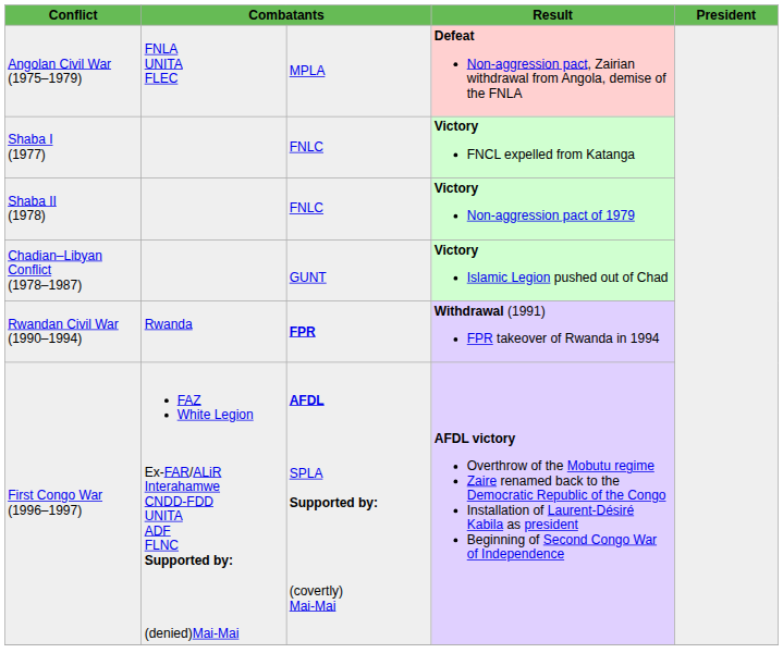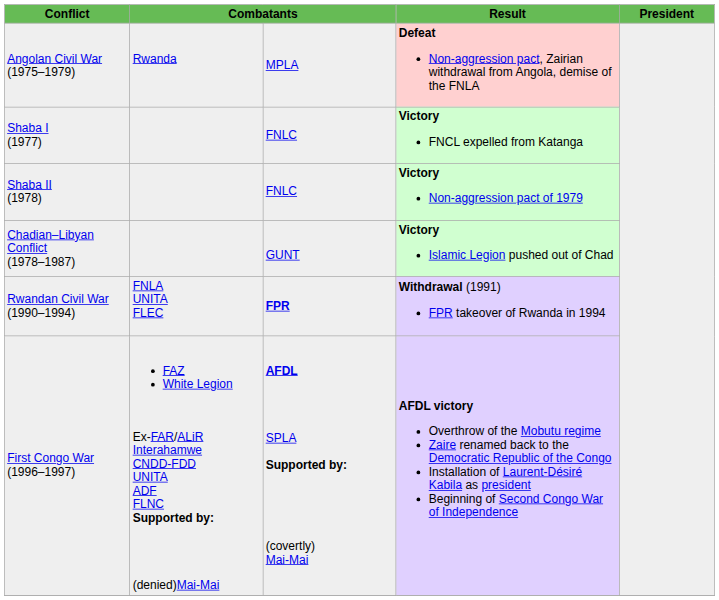Angolan Civil War (1975–1979) | column 2: FNLA UNITA FLEC -> Rwanda
Rwandan Civil War (1990–1994) | column 2: Rwanda -> FNLA UNITA FLEC
